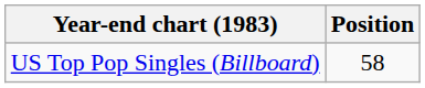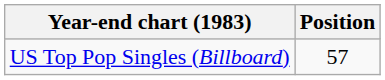US Top Pop Singles (Billboard) | Position: 58 -> 57
